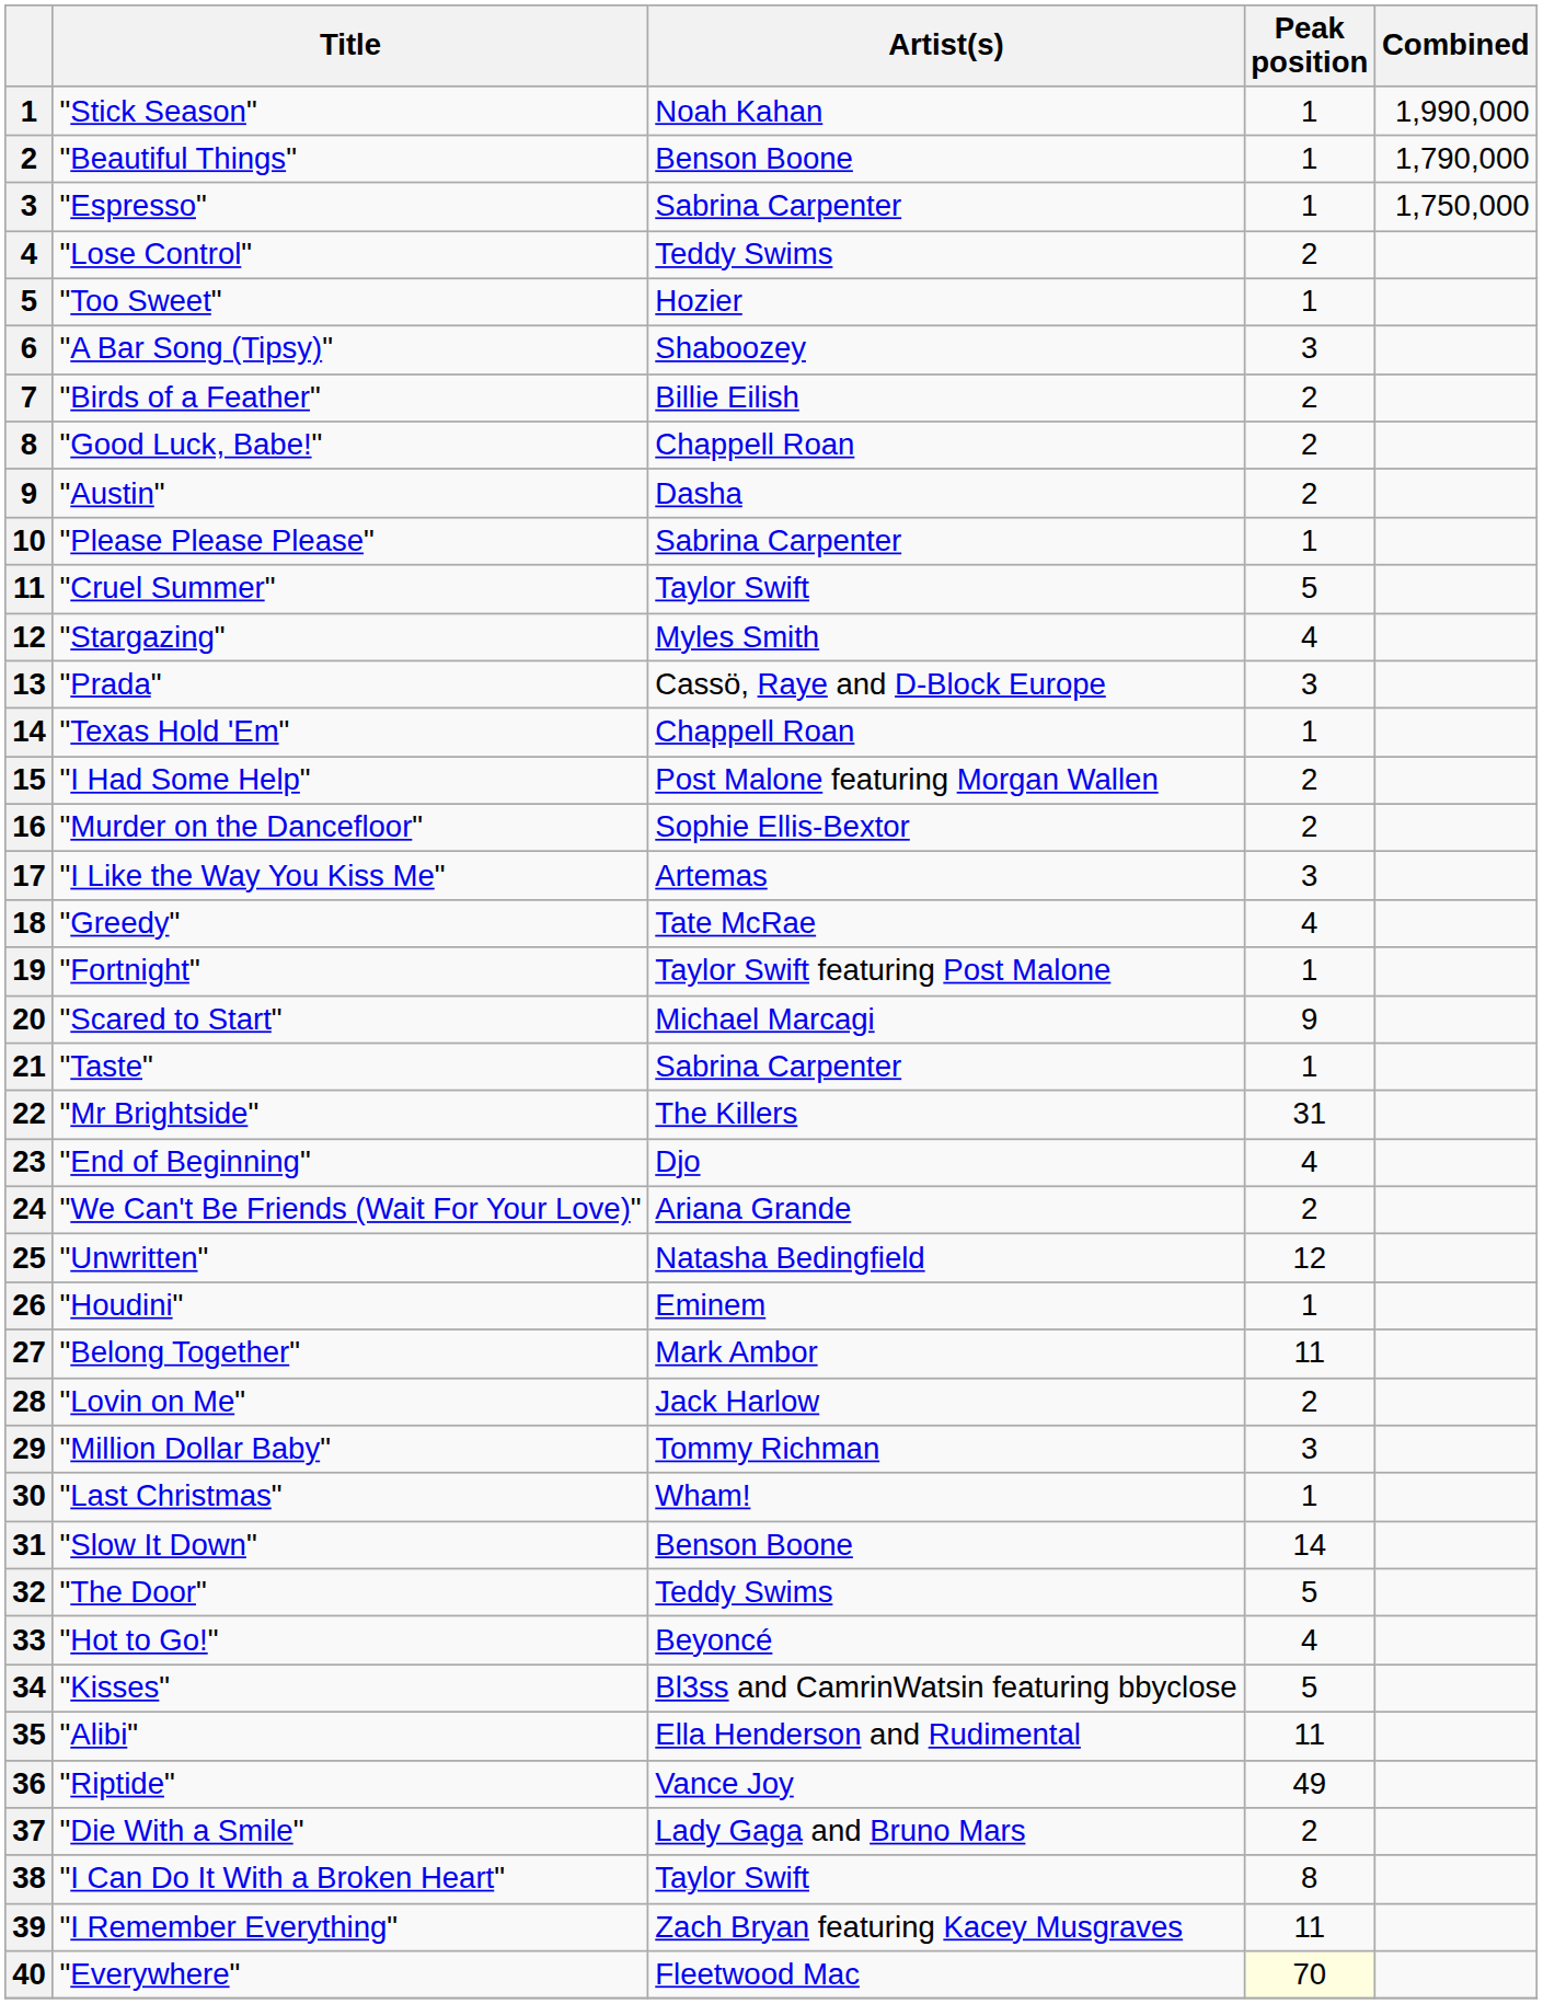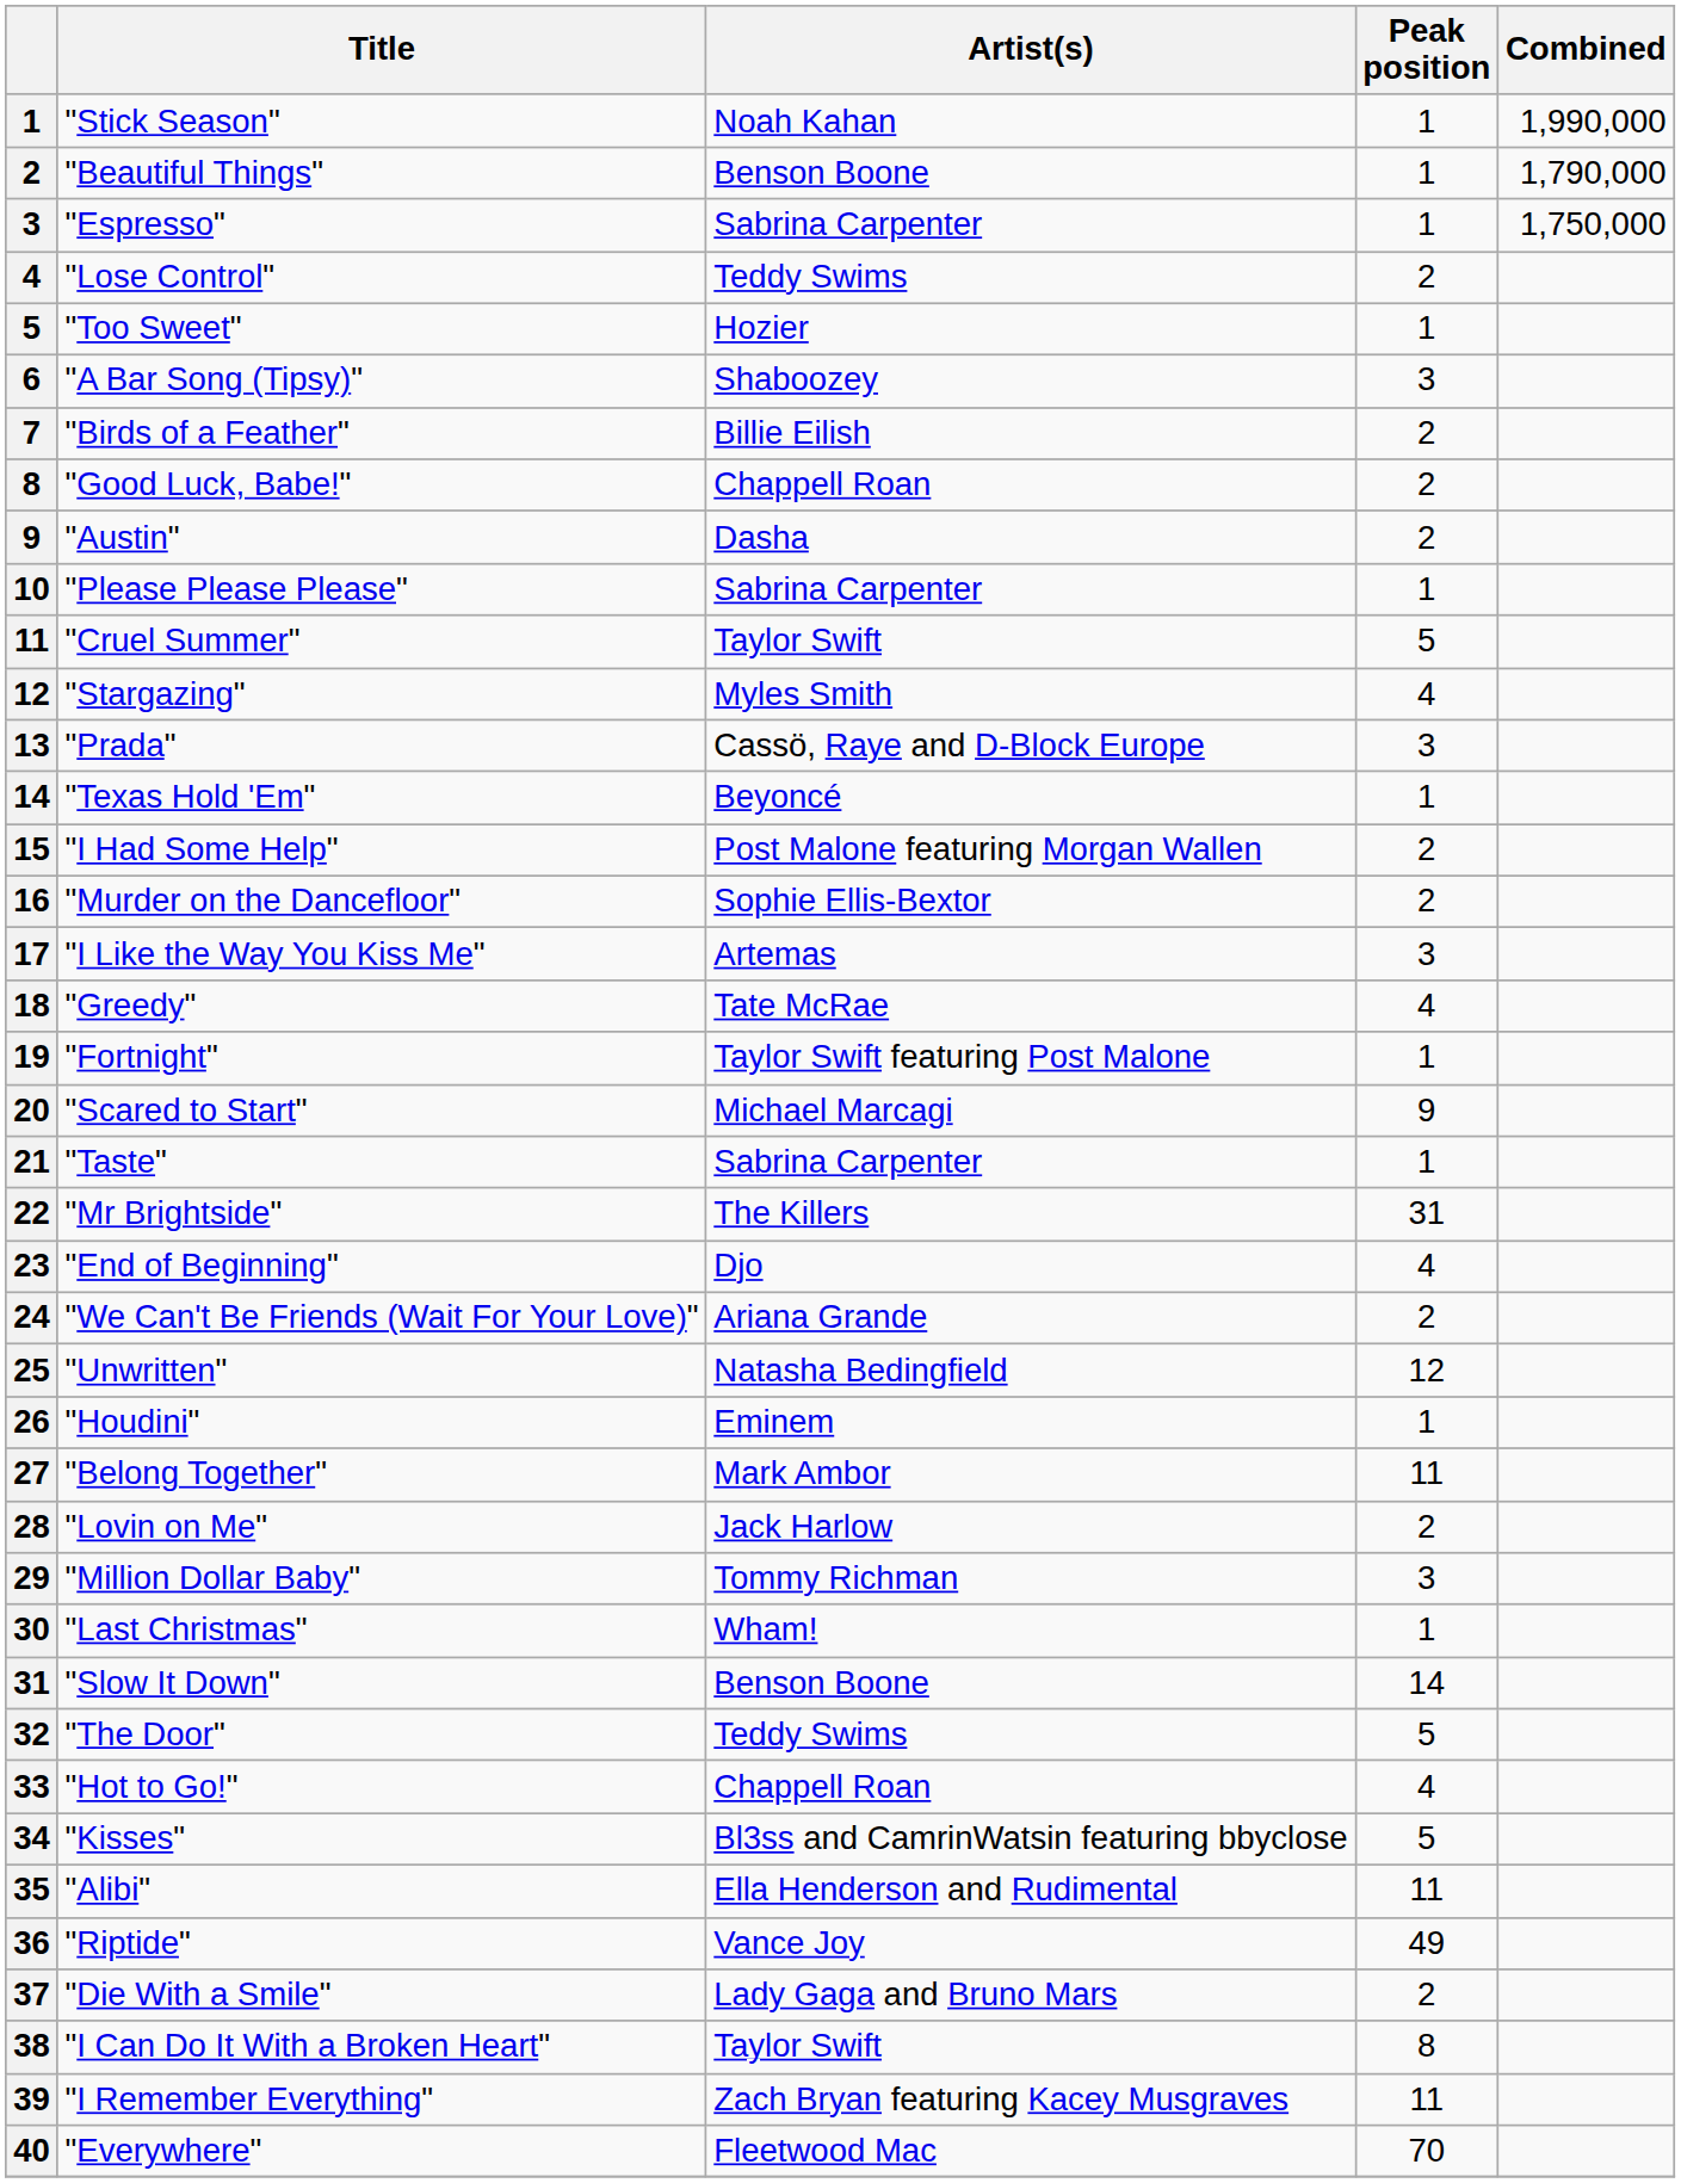"Texas Hold 'Em" | Artist(s): Chappell Roan -> Beyoncé
"Hot to Go!" | Artist(s): Beyoncé -> Chappell Roan
"Everywhere" | Peak position: lightyellow background -> no background
